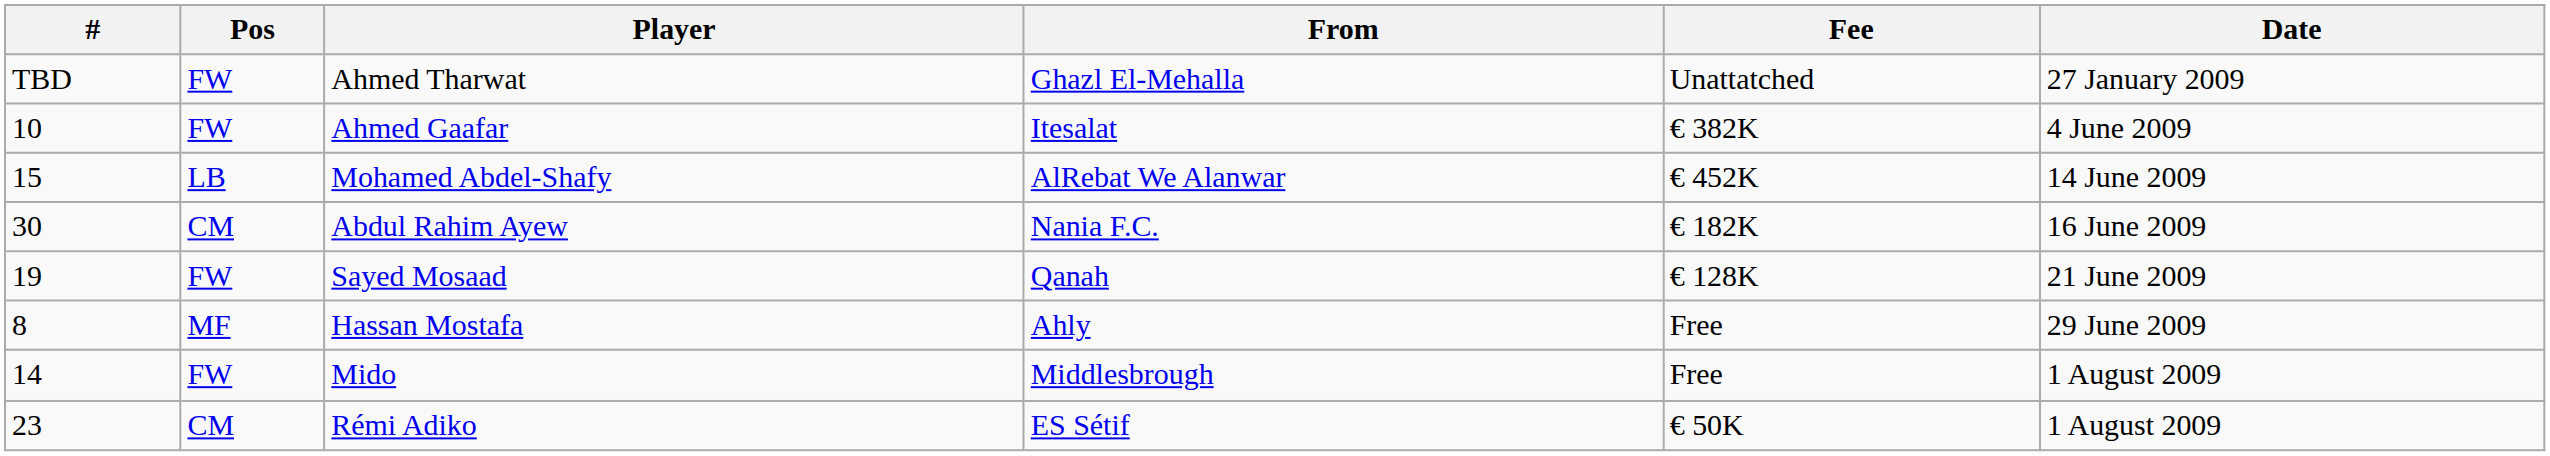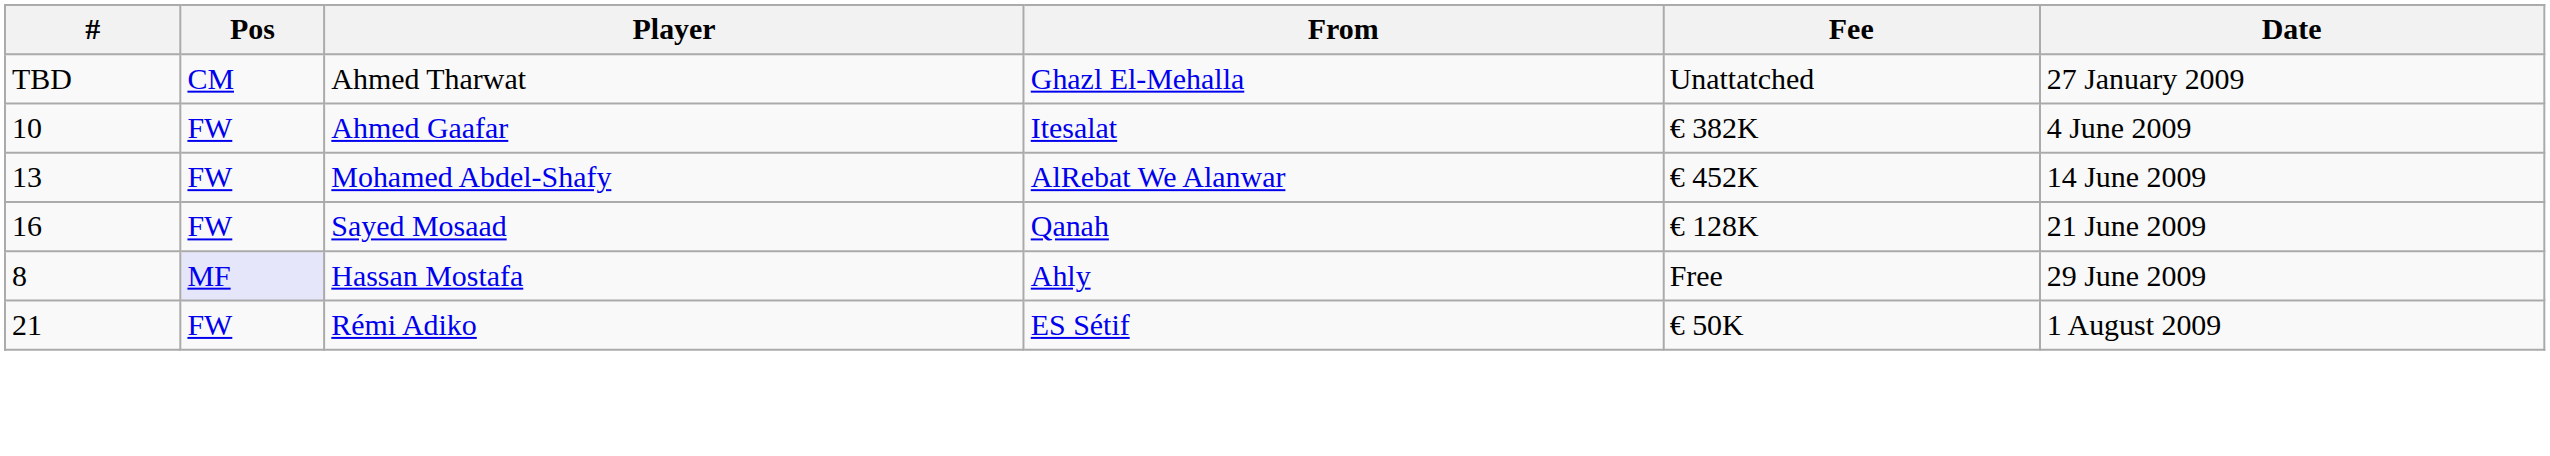Ahmed Tharwat | Pos: FW -> CM
Mohamed Abdel-Shafy | #: 15 -> 13
Mohamed Abdel-Shafy | Pos: LB -> FW
- row: 30 | CM | Abdul Rahim Ayew | Nania F.C. | € 182K | 16 June 2009
Sayed Mosaad | #: 19 -> 16
Hassan Mostafa | Pos: no background -> lavender background
- row: 14 | FW | Mido | Middlesbrough | Free | 1 August 2009
Rémi Adiko | #: 23 -> 21
Rémi Adiko | Pos: CM -> FW
